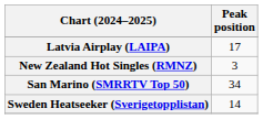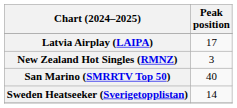San Marino (SMRRTV Top 50) | Peak position: 34 -> 40
